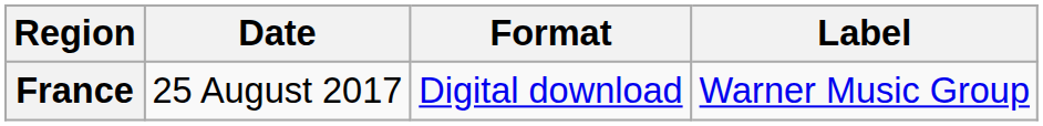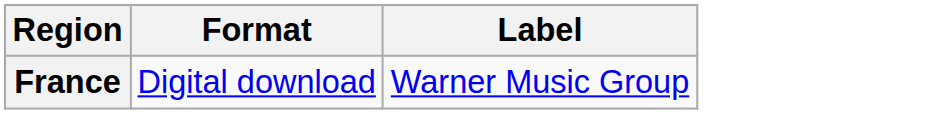- column: Date | 25 August 2017
